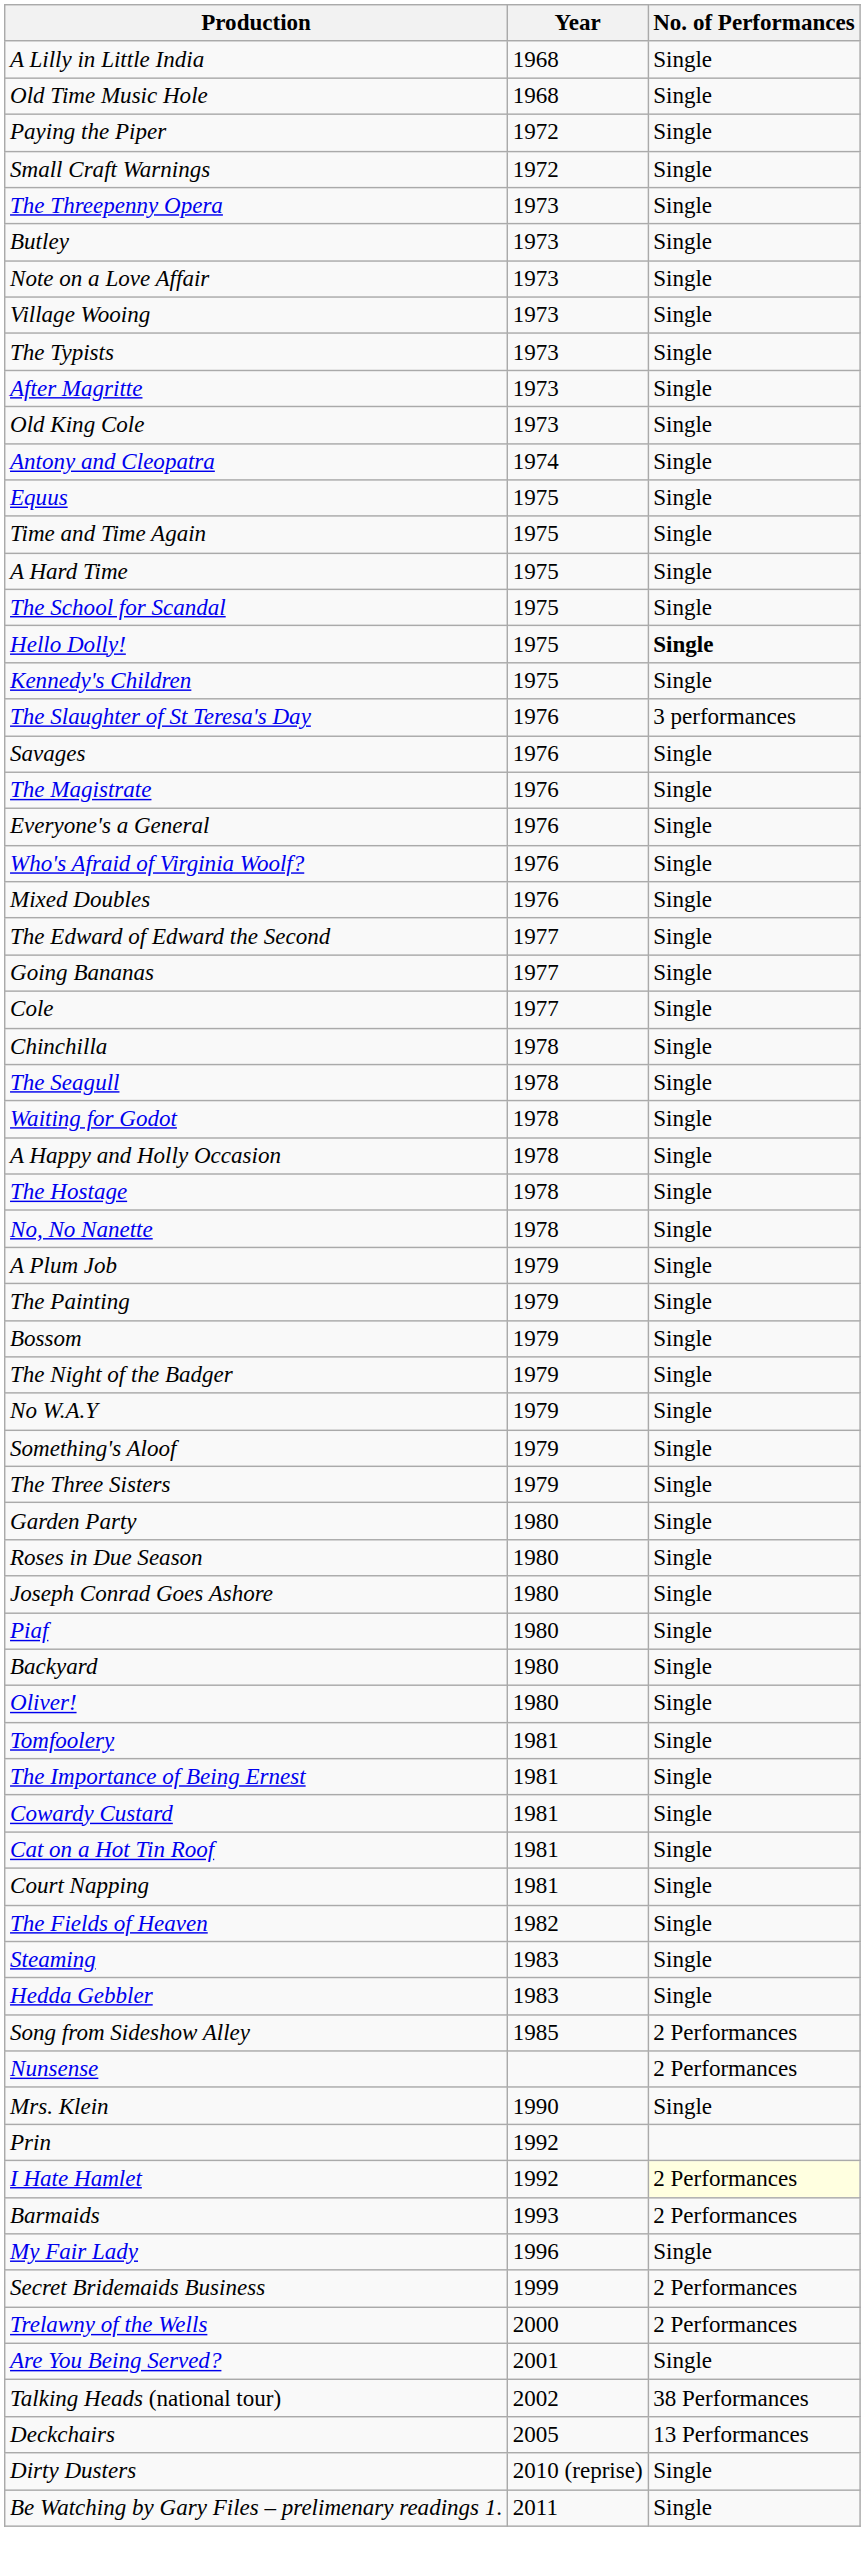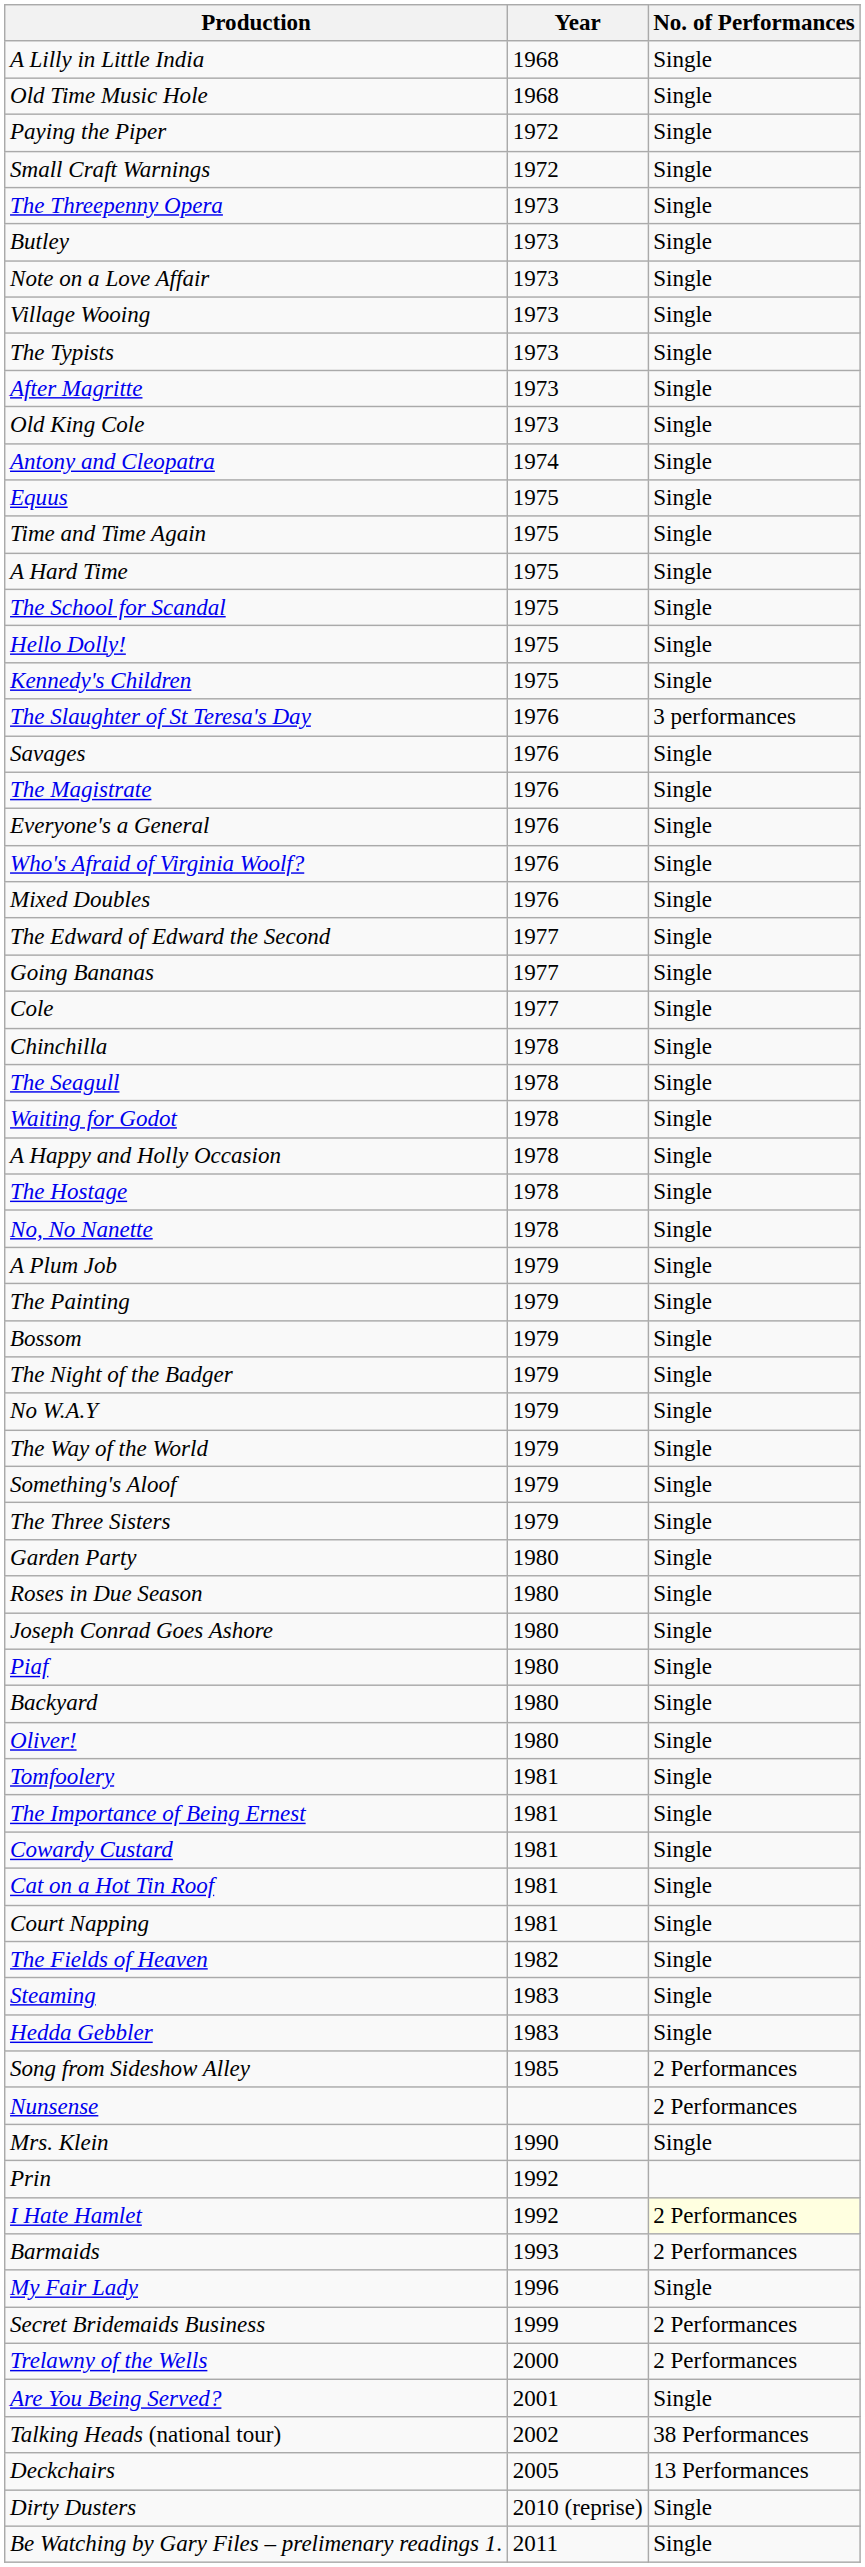Hello Dolly! | No. of Performances: bold -> normal
+ row: The Way of the World | 1979 | Single
